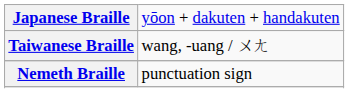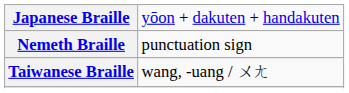rows swapped: Taiwanese Braille <-> Nemeth Braille
